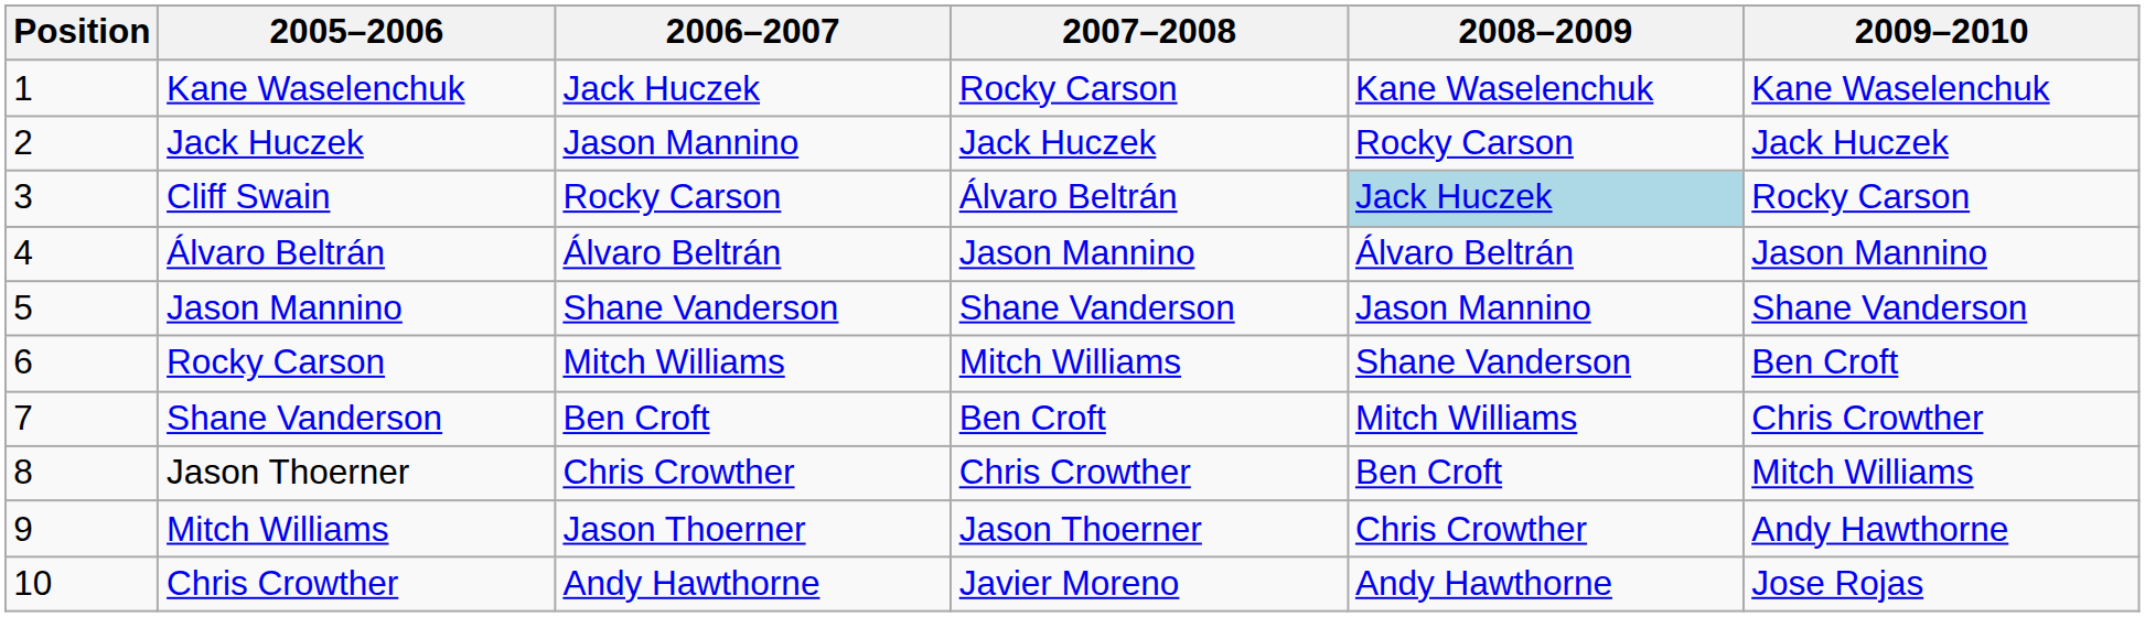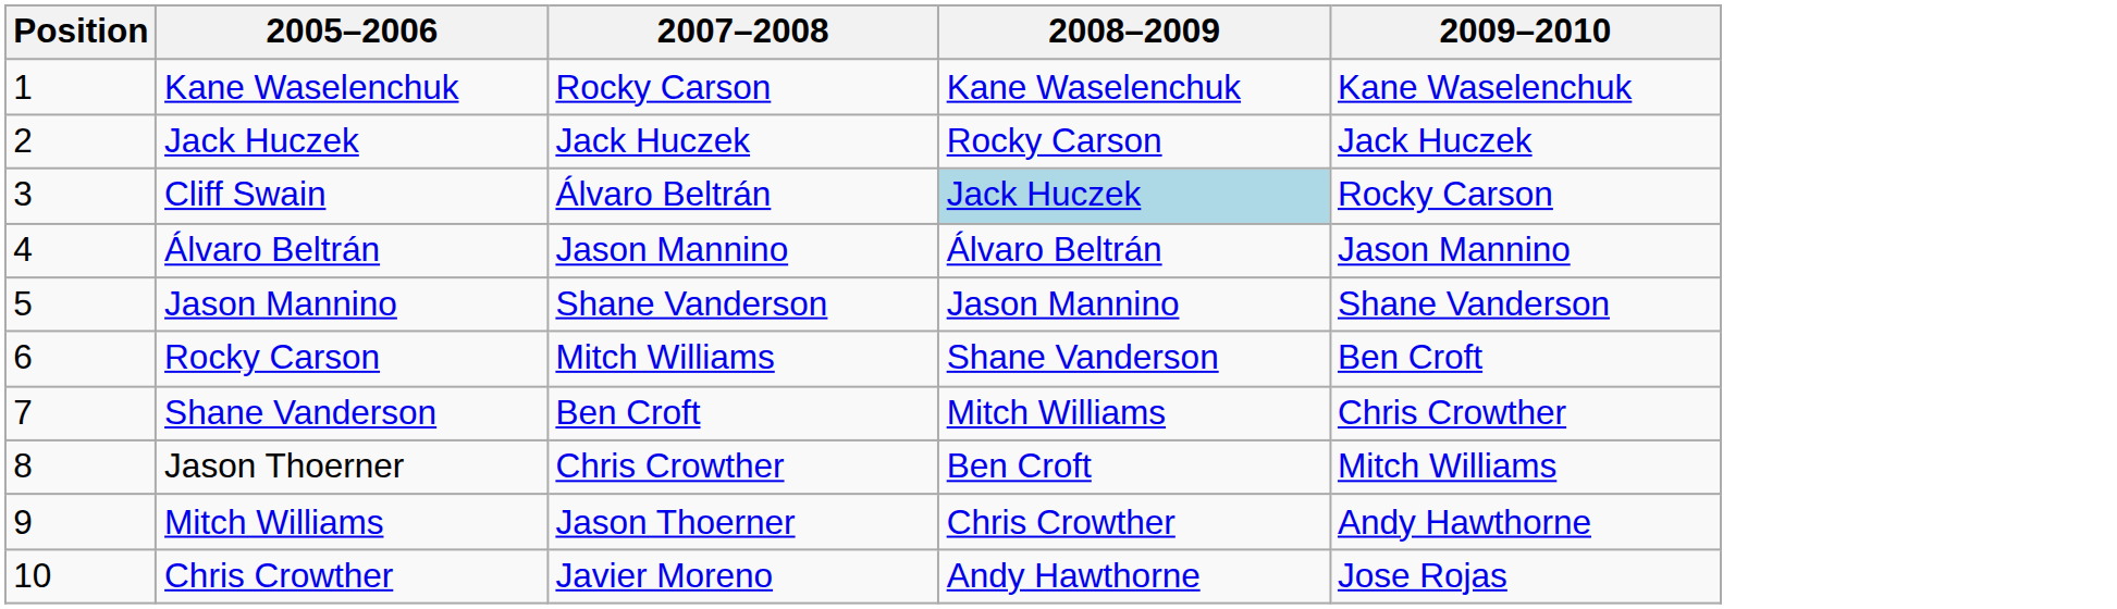- column: 2006–2007 | Jack Huczek | Jason Mannino | Rocky Carson | Álvaro Beltrán | Shane Vanderson | Mitch Williams | Ben Croft | Chris Crowther | Jason Thoerner | Andy Hawthorne
